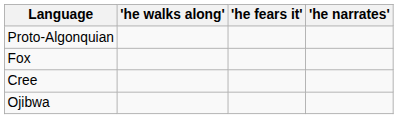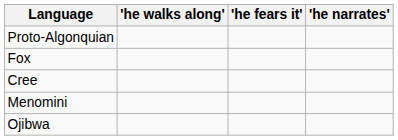+ row: Menomini
